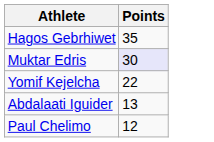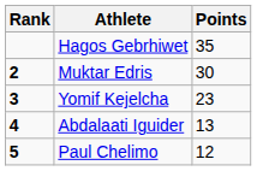+ column: Rank | 2 | 3 | 4 | 5
Muktar Edris | Points: lavender background -> no background
Yomif Kejelcha | Points: 22 -> 23
